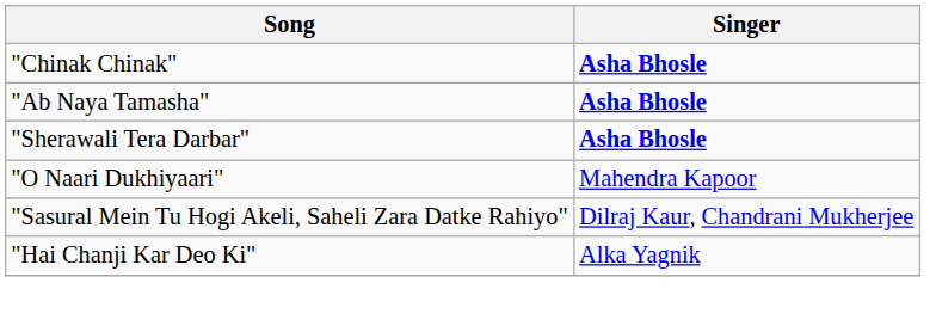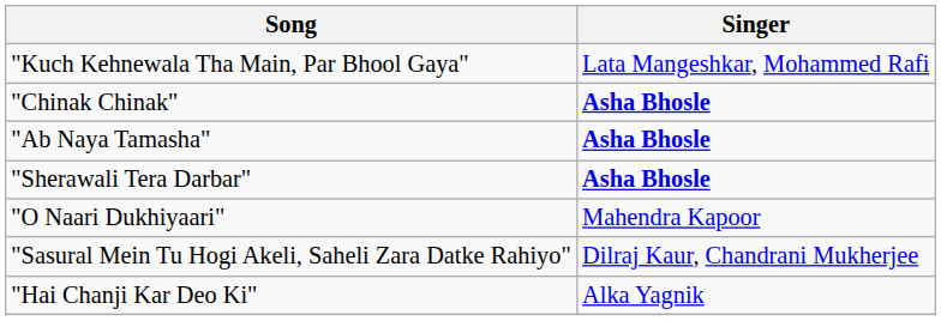+ row: "Kuch Kehnewala Tha Main, Par Bhool Gaya" | Lata Mangeshkar, Mohammed Rafi
